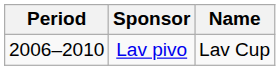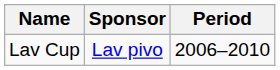columns swapped: Period <-> Name
